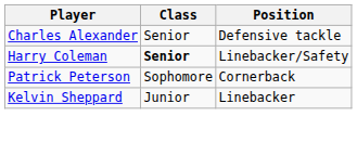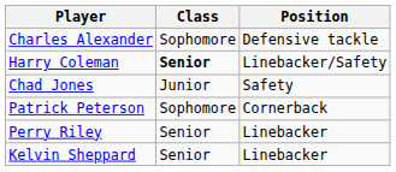Charles Alexander | Class: Senior -> Sophomore
+ row: Chad Jones | Junior | Safety
+ row: Perry Riley | Senior | Linebacker
Kelvin Sheppard | Class: Junior -> Senior
